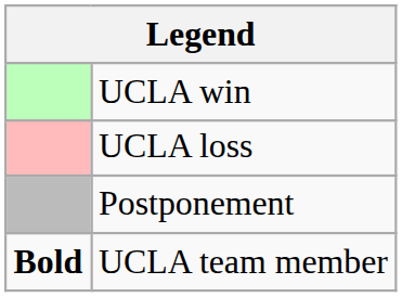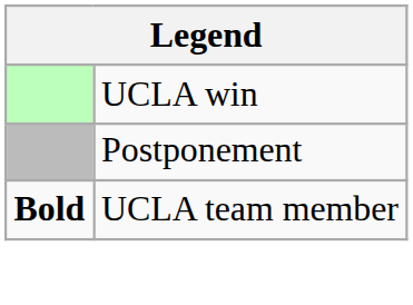- row: UCLA loss
